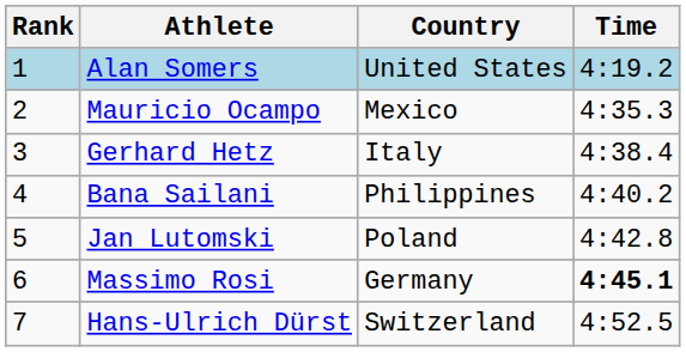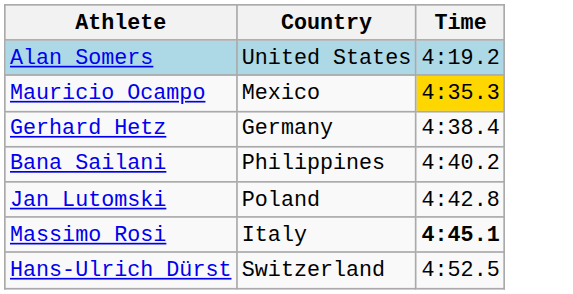- column: Rank | 1 | 2 | 3 | 4 | 5 | 6 | 7
Mauricio Ocampo | Time: no background -> gold background
Gerhard Hetz | Country: Italy -> Germany
Massimo Rosi | Country: Germany -> Italy
